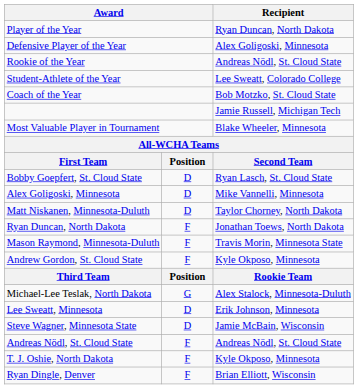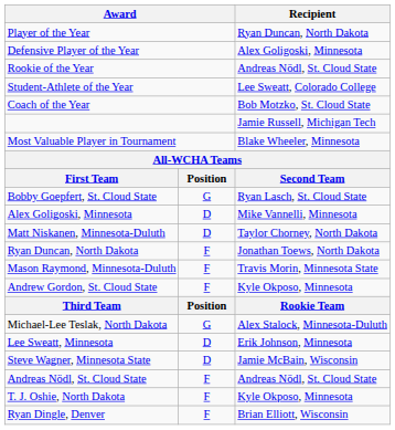Bobby Goepfert, St. Cloud State | column 2: D -> G
